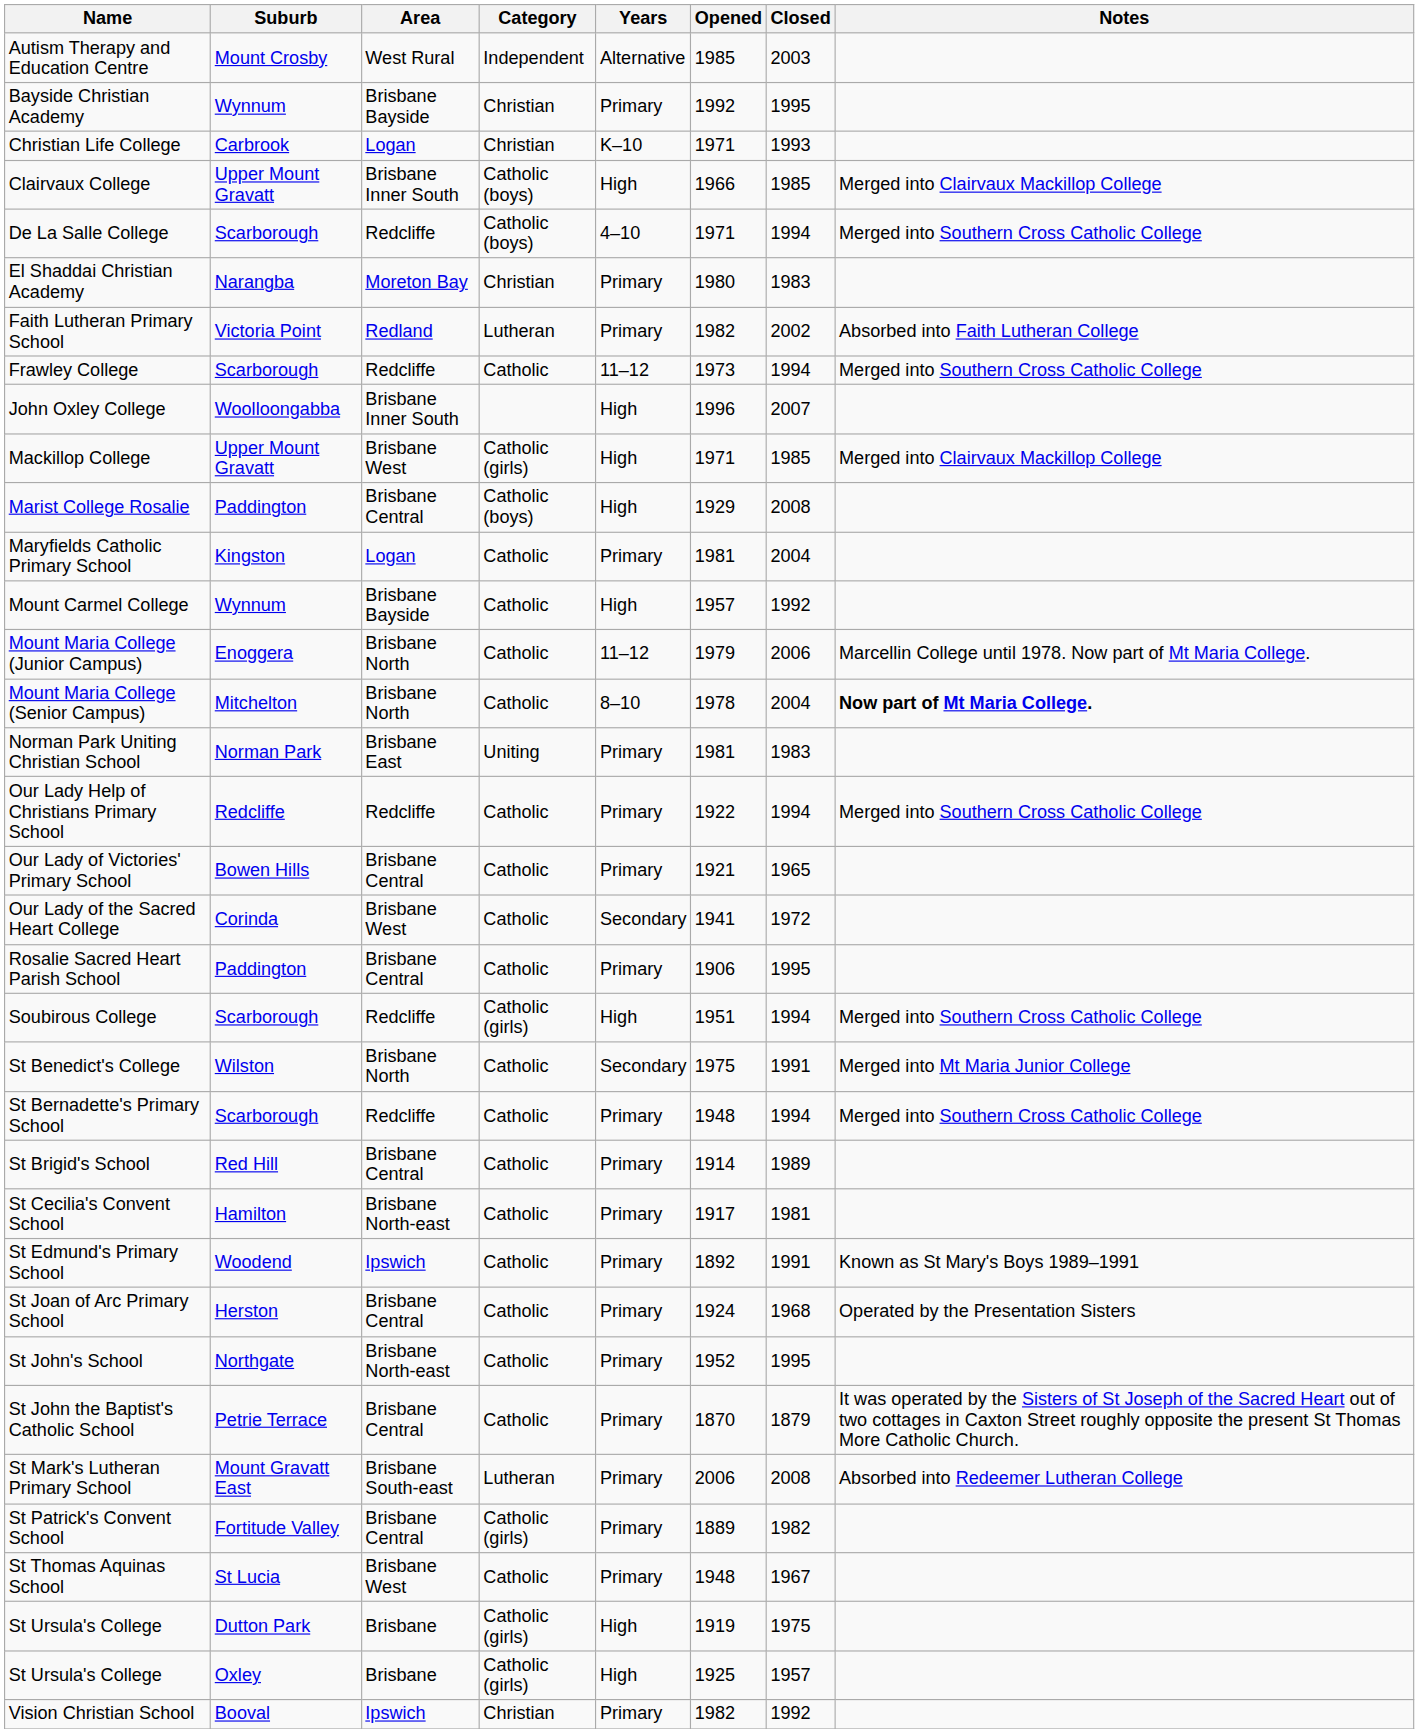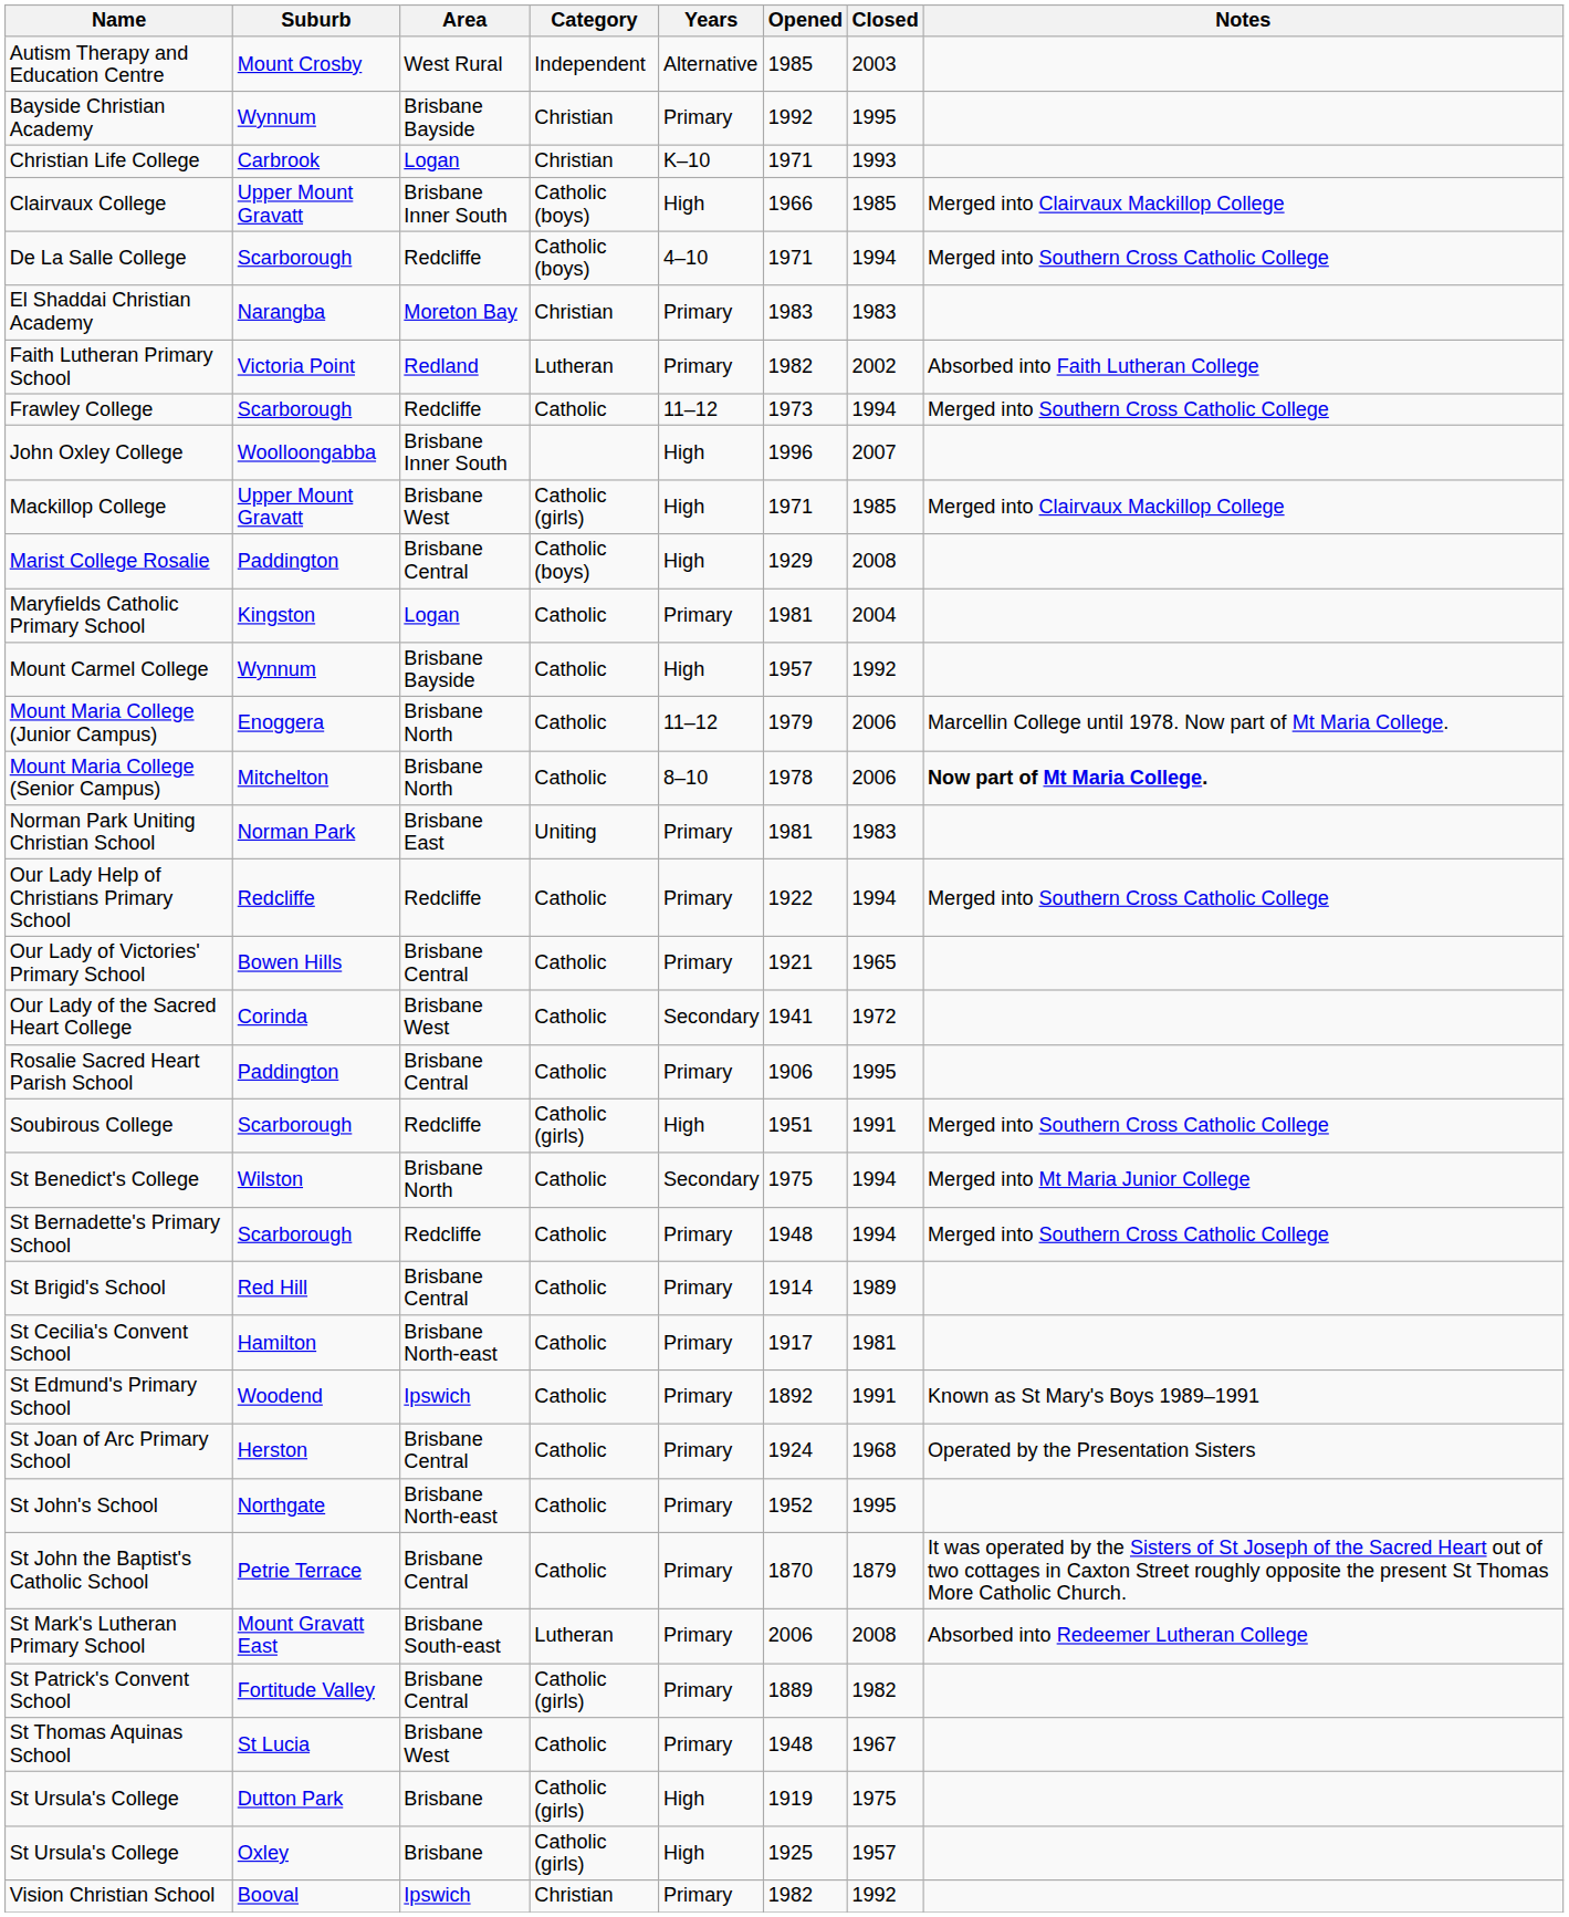El Shaddai Christian Academy | Opened: 1980 -> 1983
Mount Maria College (Senior Campus) | Closed: 2004 -> 2006
Soubirous College | Closed: 1994 -> 1991
St Benedict's College | Closed: 1991 -> 1994
